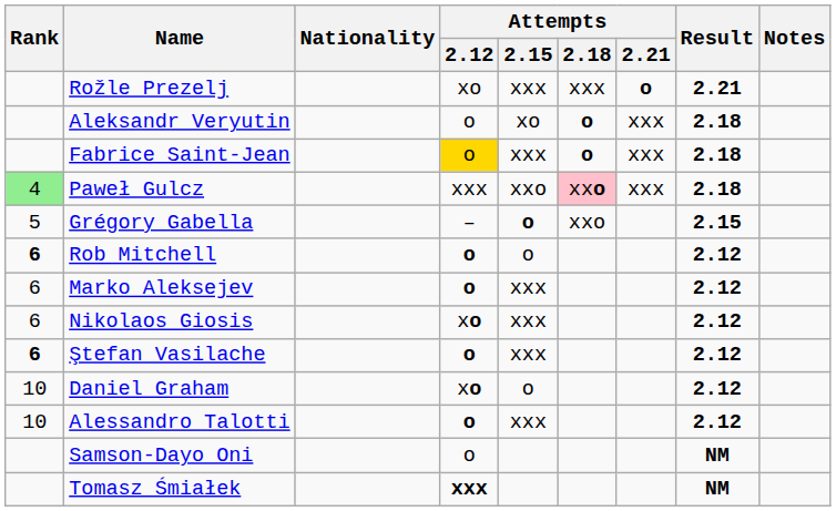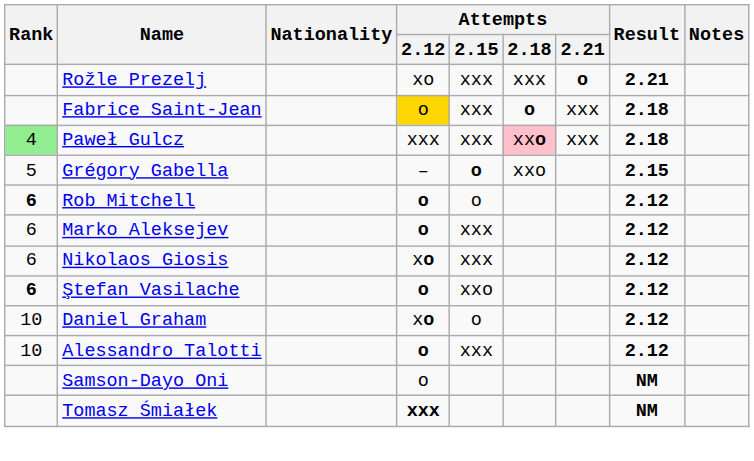- row: Aleksandr Veryutin | o | xo | o | xxx | 2.18
Paweł Gulcz | Attempts / 2.15: xxo -> xxx
Ştefan Vasilache | Attempts / 2.15: xxx -> xxo
